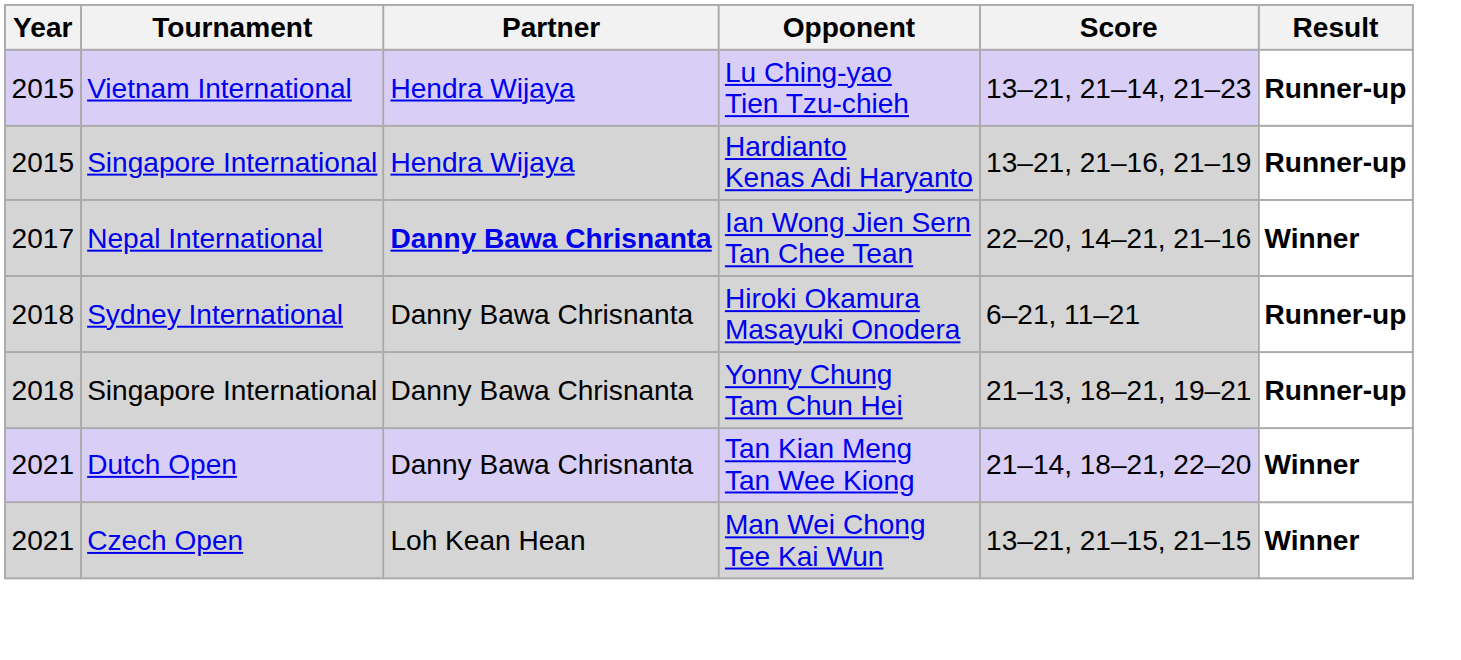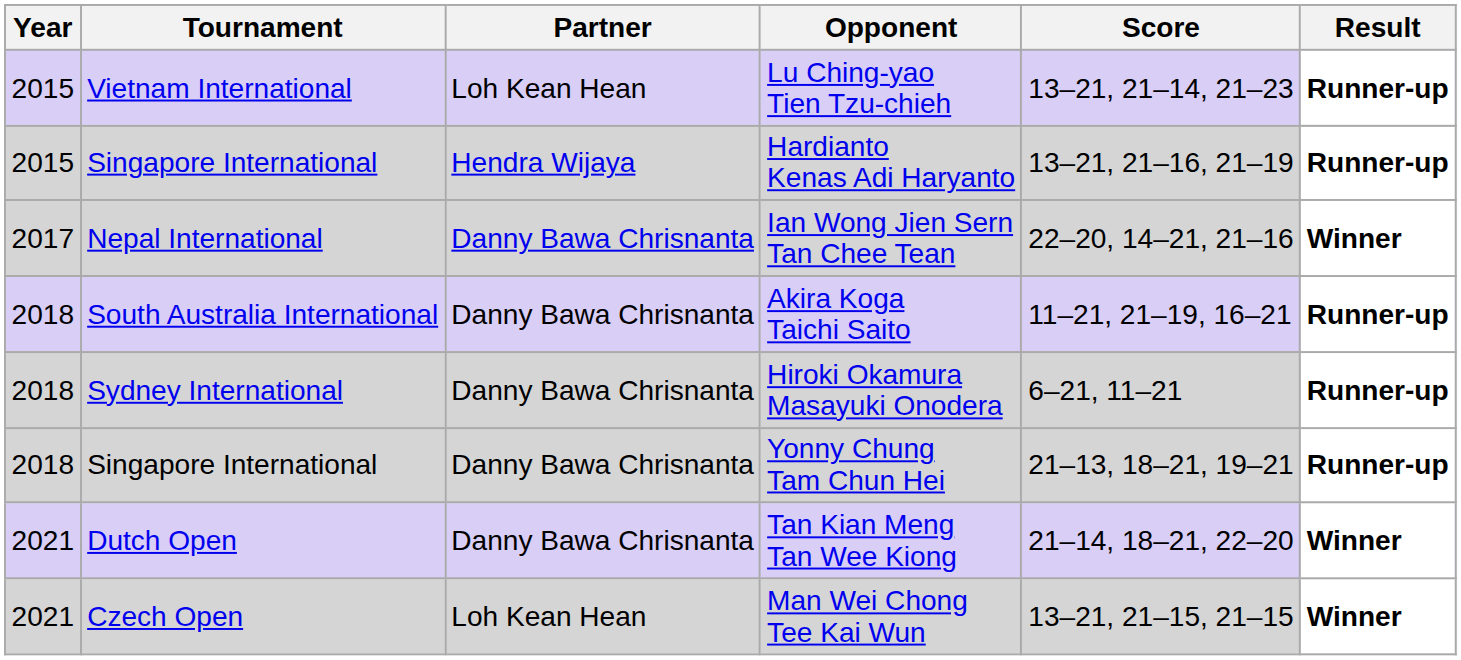Lu Ching-yao Tien Tzu-chieh | Partner: Hendra Wijaya -> Loh Kean Hean
Ian Wong Jien Sern Tan Chee Tean | Partner: bold -> normal
+ row: 2018 | South Australia International | Danny Bawa Chrisnanta | Akira Koga Taichi Saito | 11–21, 21–19, 16–21 | Runner-up
